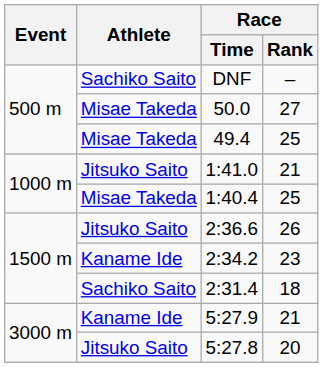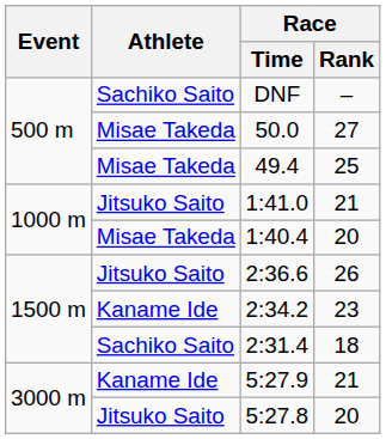1:40.4 | Race / Rank: 25 -> 20
